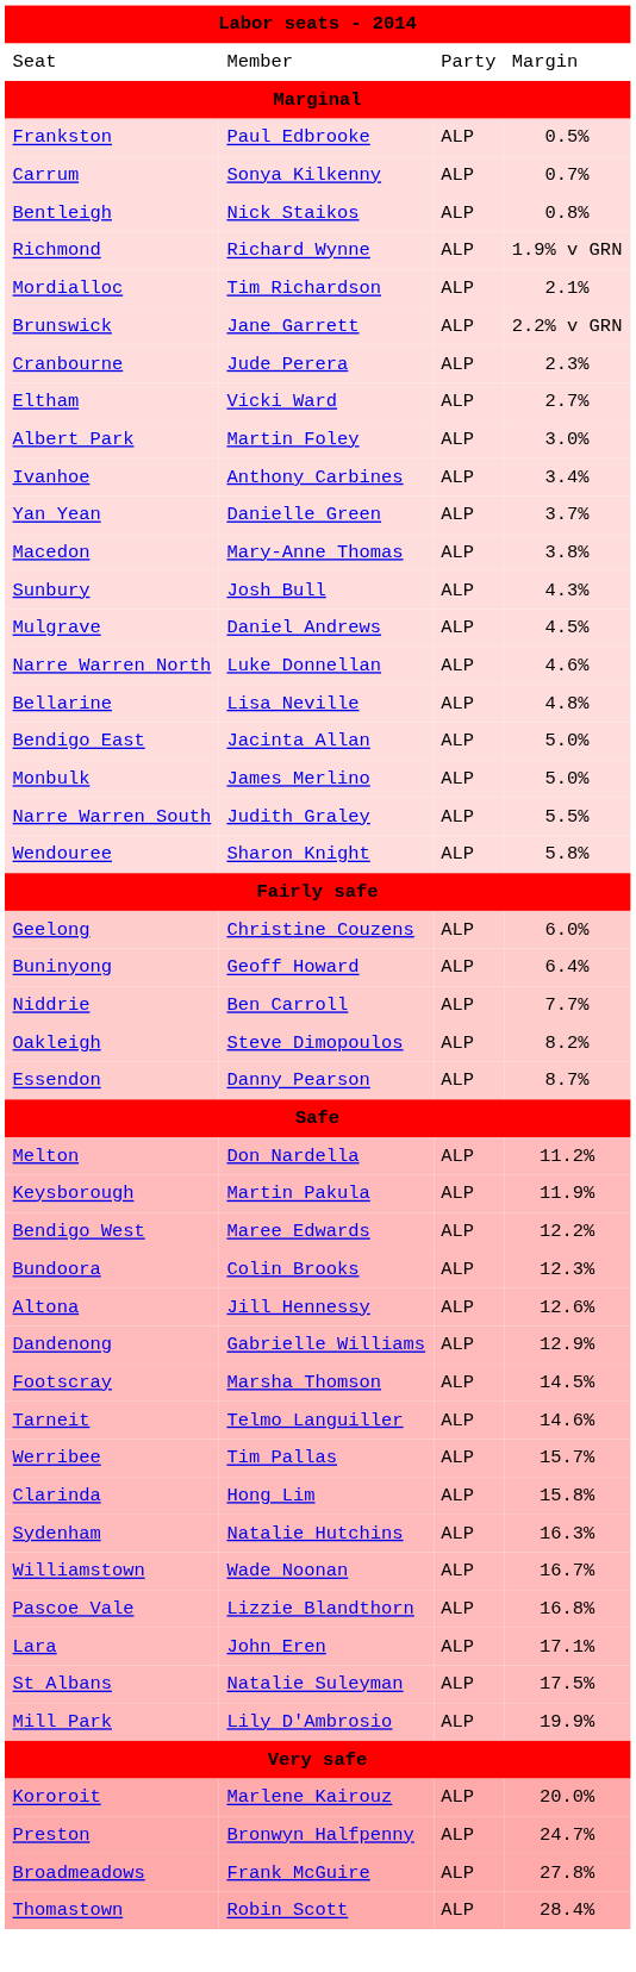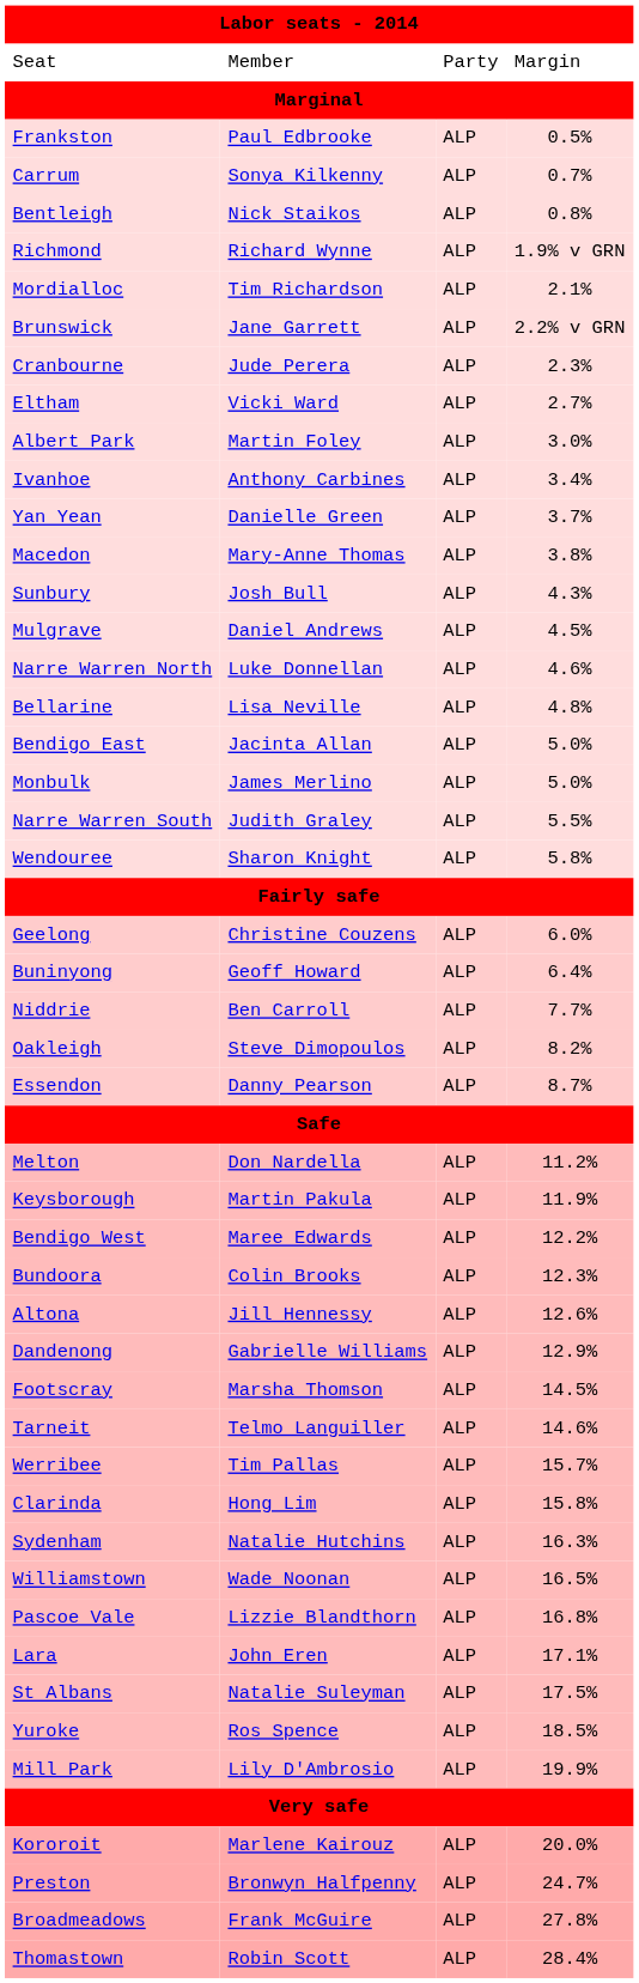Williamstown | column 4: 16.7% -> 16.5%
+ row: Yuroke | Ros Spence | ALP | 18.5%
